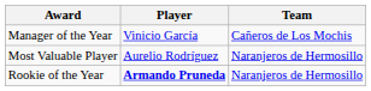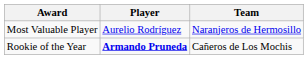- row: Manager of the Year | Vinicio García | Cañeros de Los Mochis
Rookie of the Year | Team: Naranjeros de Hermosillo -> Cañeros de Los Mochis
